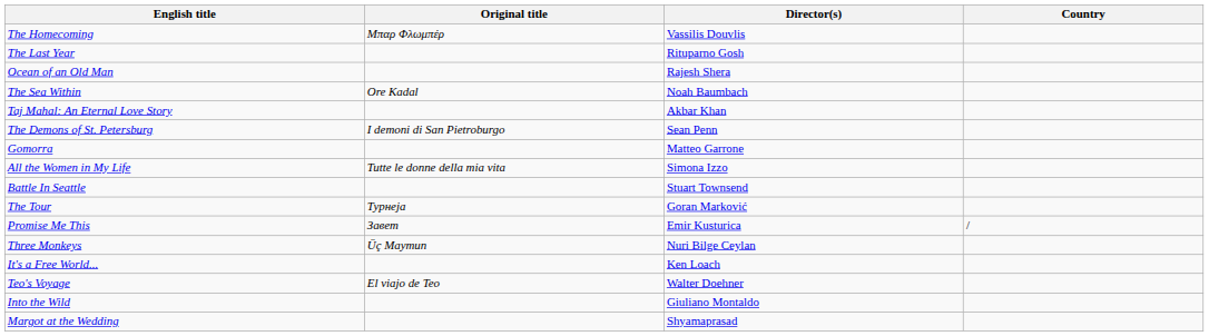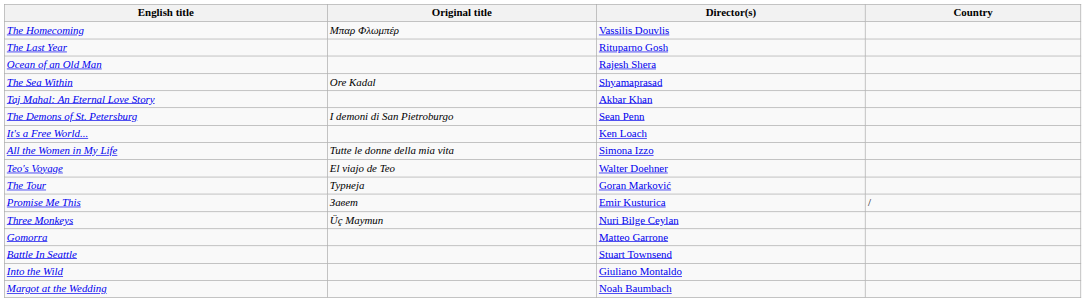The Sea Within | Director(s): Noah Baumbach -> Shyamaprasad
rows swapped: Gomorra <-> It's a Free World...
rows swapped: Teo's Voyage <-> Battle In Seattle
Margot at the Wedding | Director(s): Shyamaprasad -> Noah Baumbach
